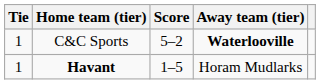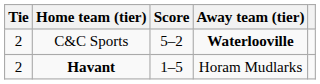C&C Sports | Tie: 1 -> 2
Havant | Tie: 1 -> 2
